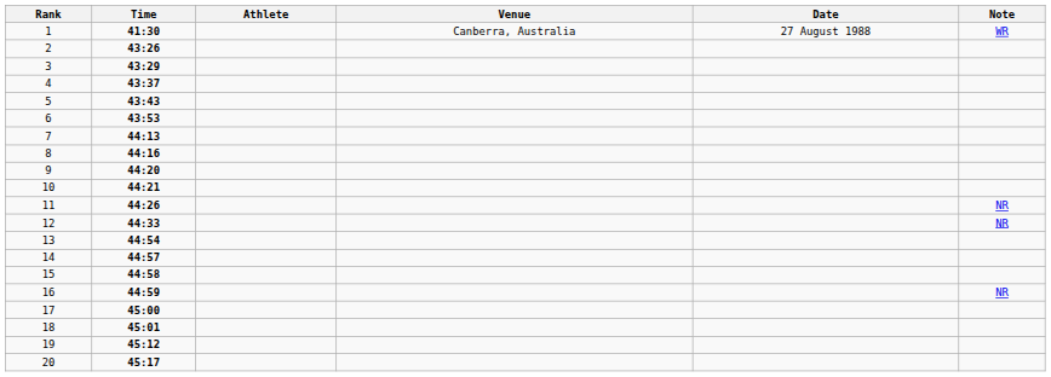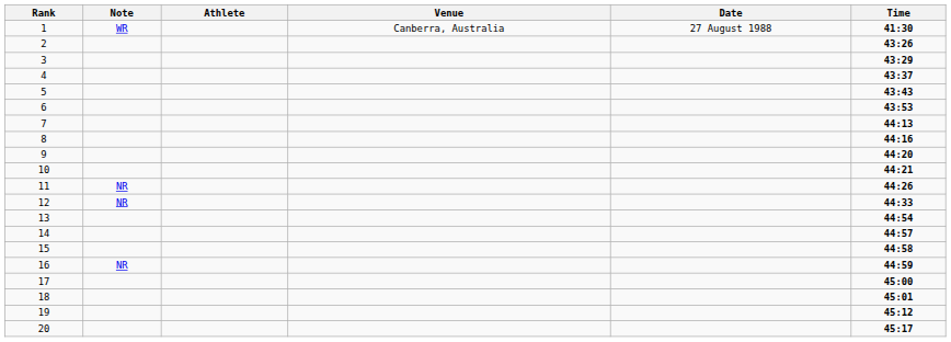columns swapped: Time <-> Note
